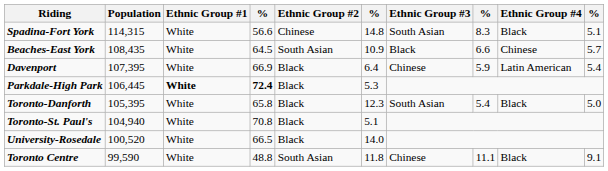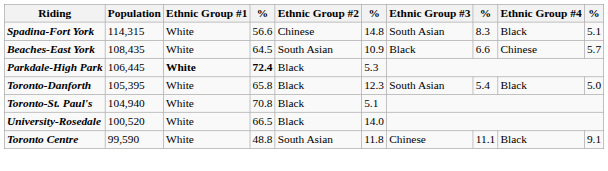- row: Davenport | 107,395 | White | 66.9 | Black | 6.4 | Chinese | 5.9 | Latin American | 5.4
